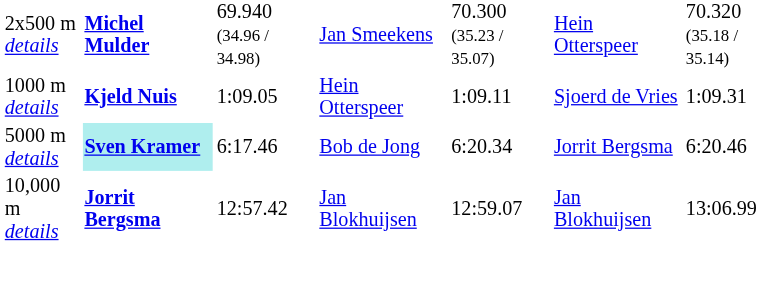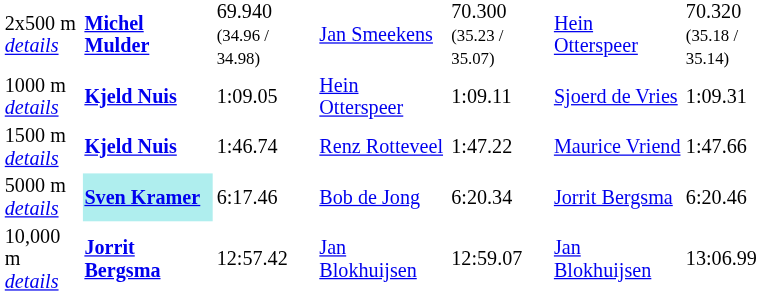+ row: 1500 m details | Kjeld Nuis | 1:46.74 | Renz Rotteveel | 1:47.22 | Maurice Vriend | 1:47.66
